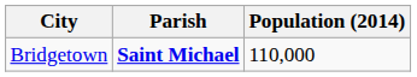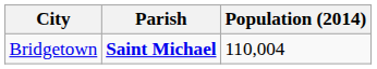Bridgetown | Population (2014): 110,000 -> 110,004
